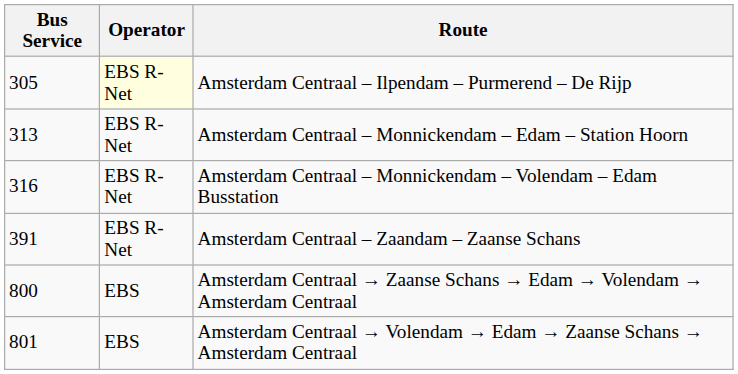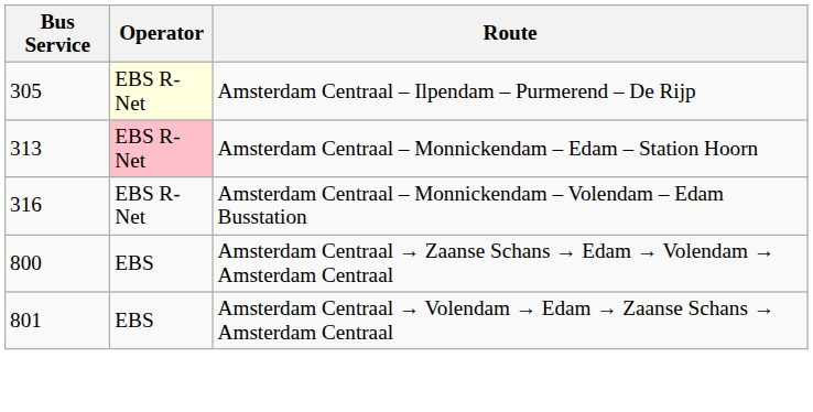Amsterdam Centraal – Monnickendam – Edam – Station Hoorn | Operator: no background -> pink background
- row: 391 | EBS R-Net | Amsterdam Centraal – Zaandam – Zaanse Schans
